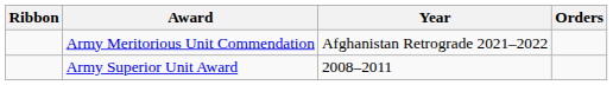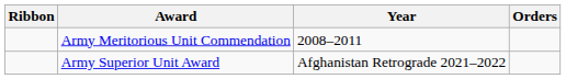Army Meritorious Unit Commendation | Year: Afghanistan Retrograde 2021–2022 -> 2008–2011
Army Superior Unit Award | Year: 2008–2011 -> Afghanistan Retrograde 2021–2022
